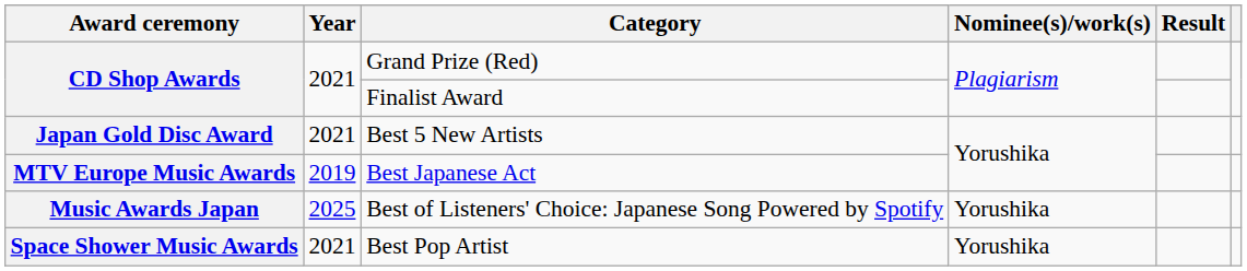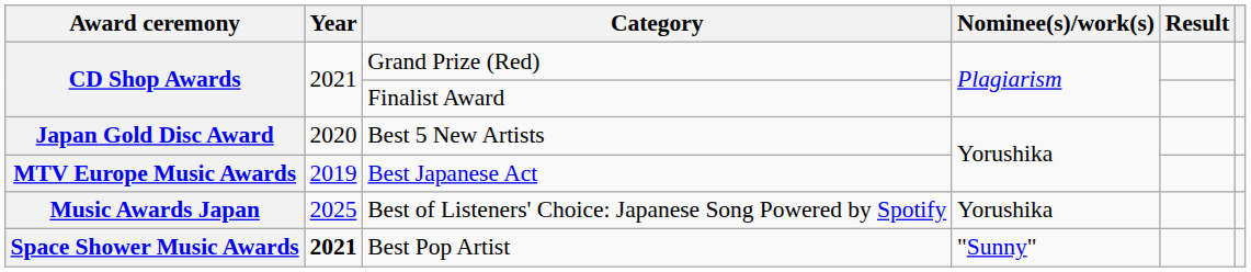Best 5 New Artists | Year: 2021 -> 2020
Best Pop Artist | Year: normal -> bold
Best Pop Artist | Nominee(s)/work(s): Yorushika -> "Sunny"
